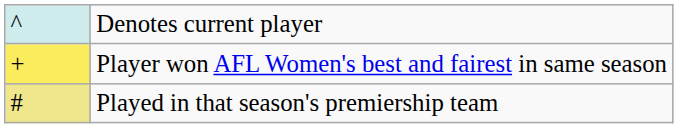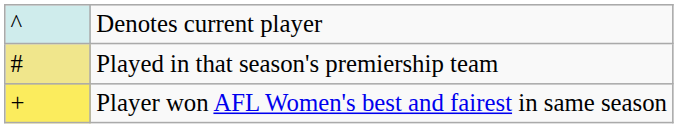rows swapped: Player won AFL Women's best and fairest in same season <-> Played in that season's premiership team
